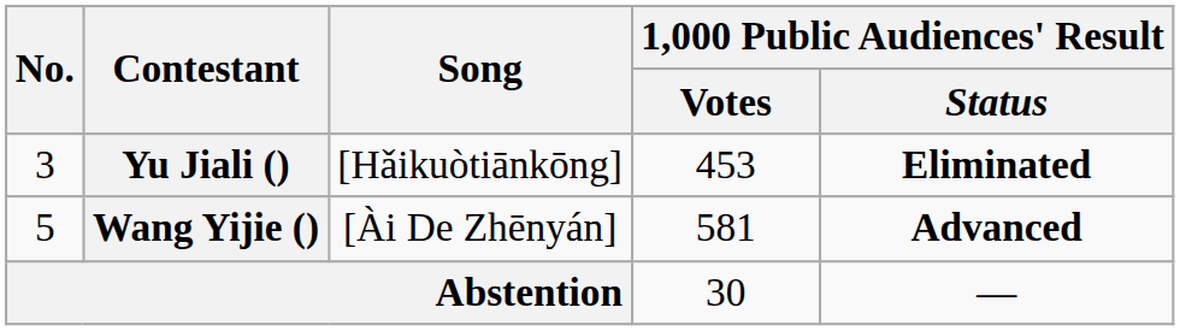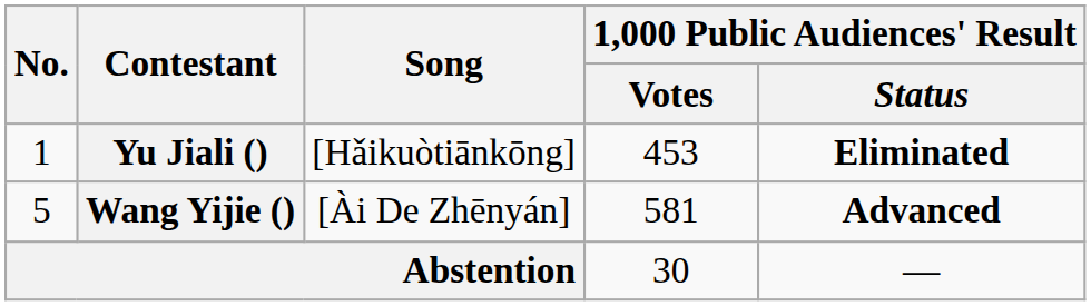Yu Jiali () | No.: 3 -> 1
